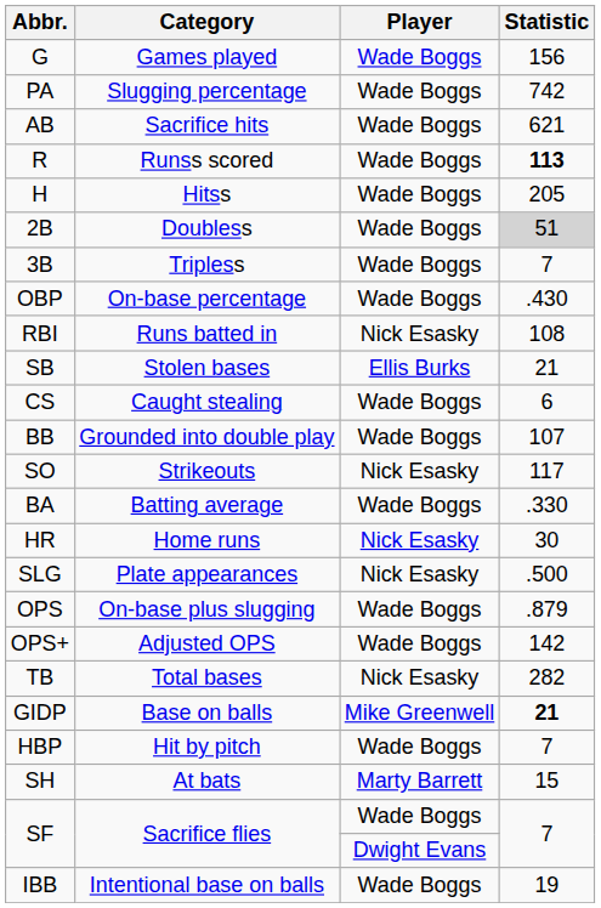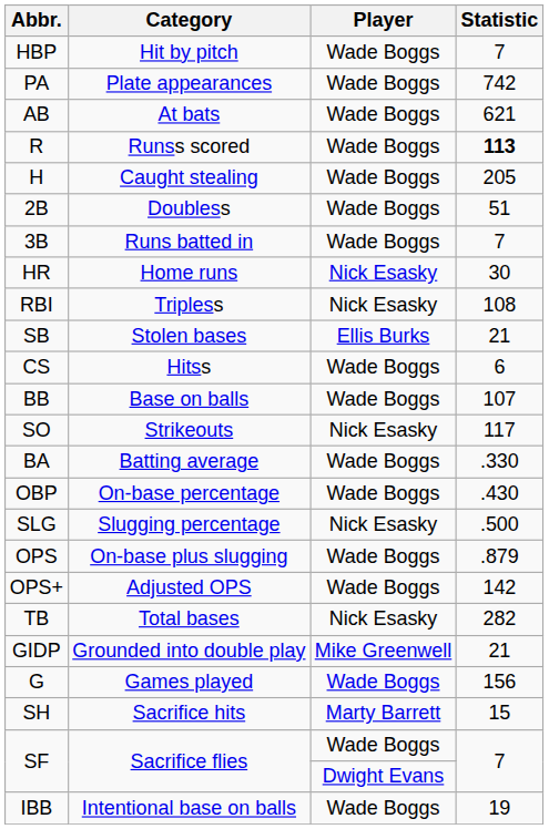rows swapped: G <-> HBP
PA | Category: Slugging percentage -> Plate appearances
AB | Category: Sacrifice hits -> At bats
H | Category: Hitss -> Caught stealing
2B | Statistic: lightgrey background -> no background
3B | Category: Tripless -> Runs batted in
rows swapped: HR <-> OBP
RBI | Category: Runs batted in -> Tripless
CS | Category: Caught stealing -> Hitss
BB | Category: Grounded into double play -> Base on balls
SLG | Category: Plate appearances -> Slugging percentage
GIDP | Category: Base on balls -> Grounded into double play
GIDP | Statistic: bold -> normal
SH | Category: At bats -> Sacrifice hits
